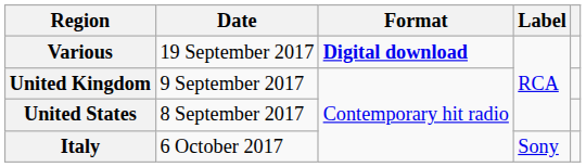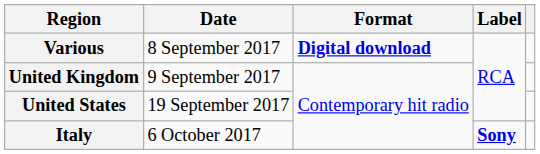Various | Date: 19 September 2017 -> 8 September 2017
United States | Date: 8 September 2017 -> 19 September 2017
Italy | Label: normal -> bold
